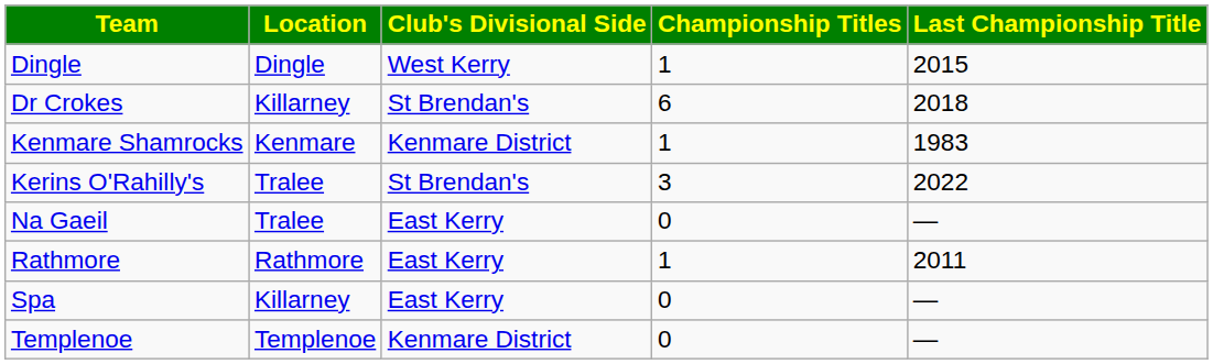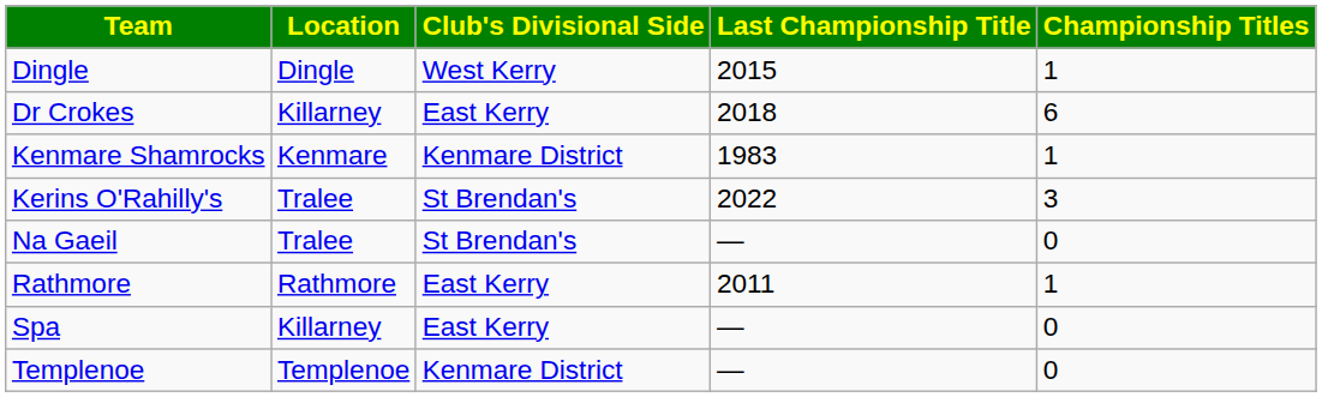columns swapped: Championship Titles <-> Last Championship Title
Dr Crokes | Club's Divisional Side: St Brendan's -> East Kerry
Na Gaeil | Club's Divisional Side: East Kerry -> St Brendan's
